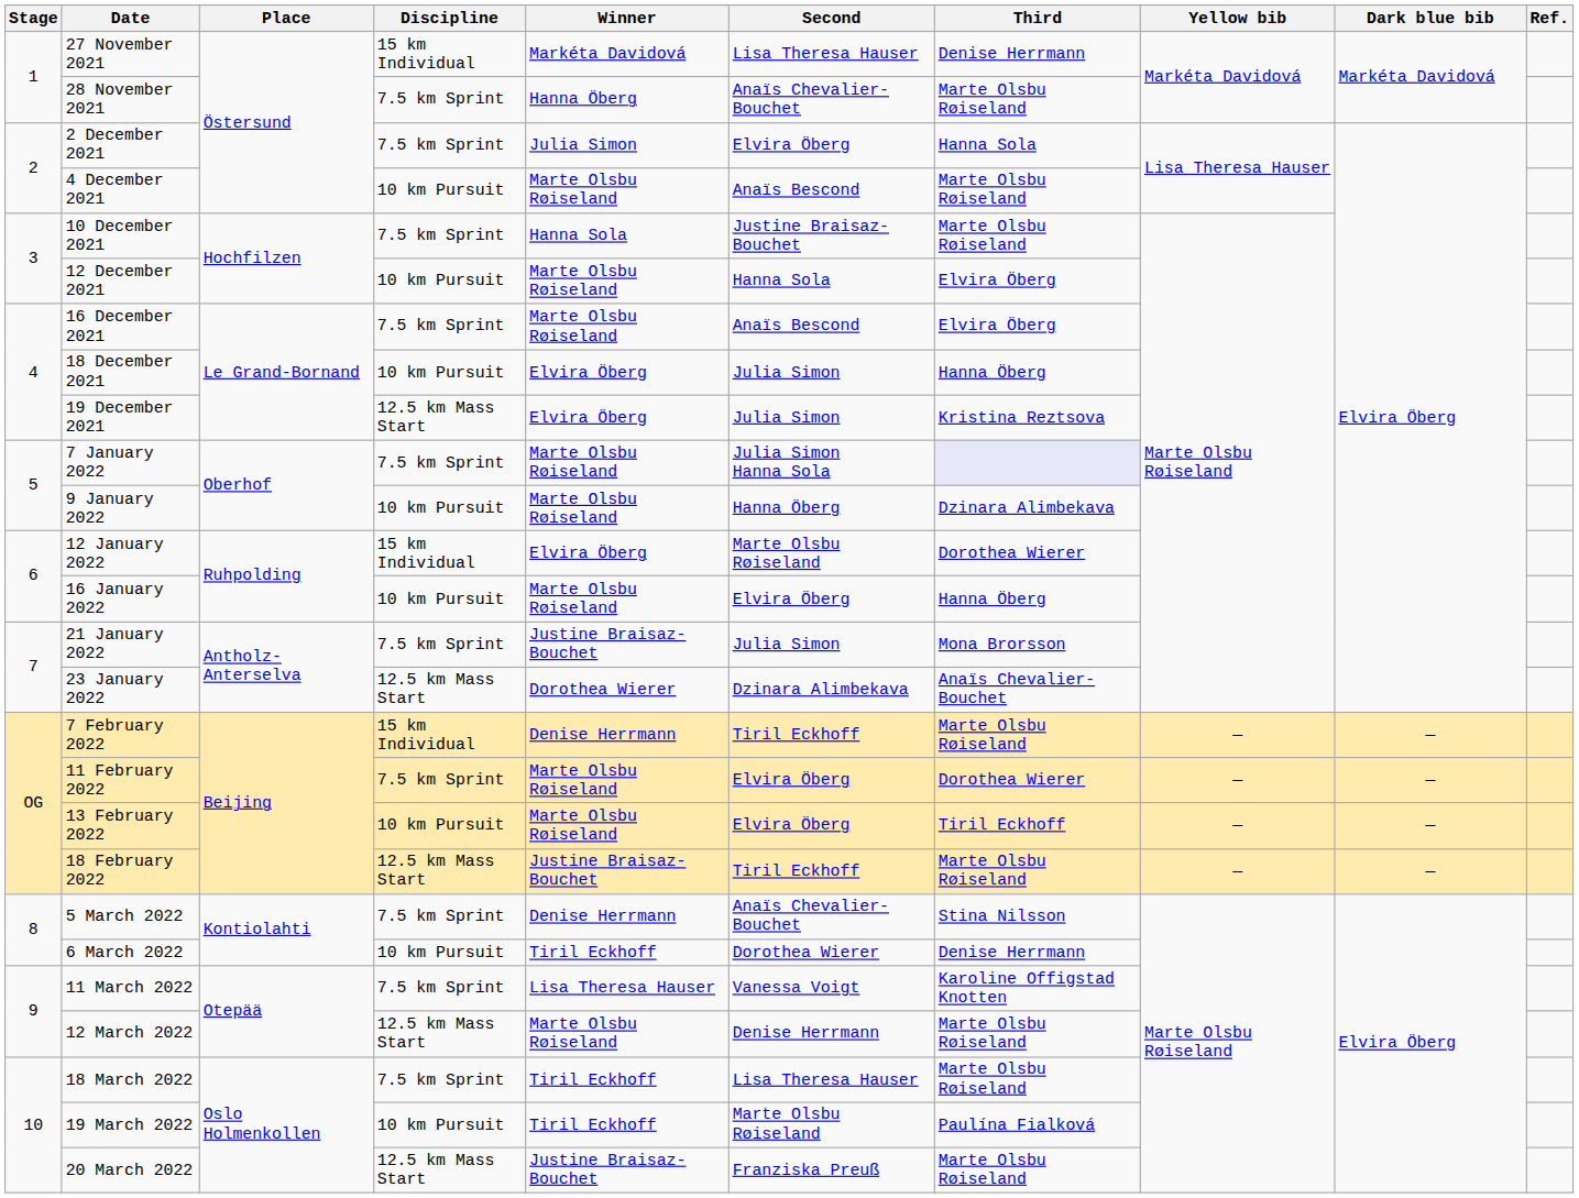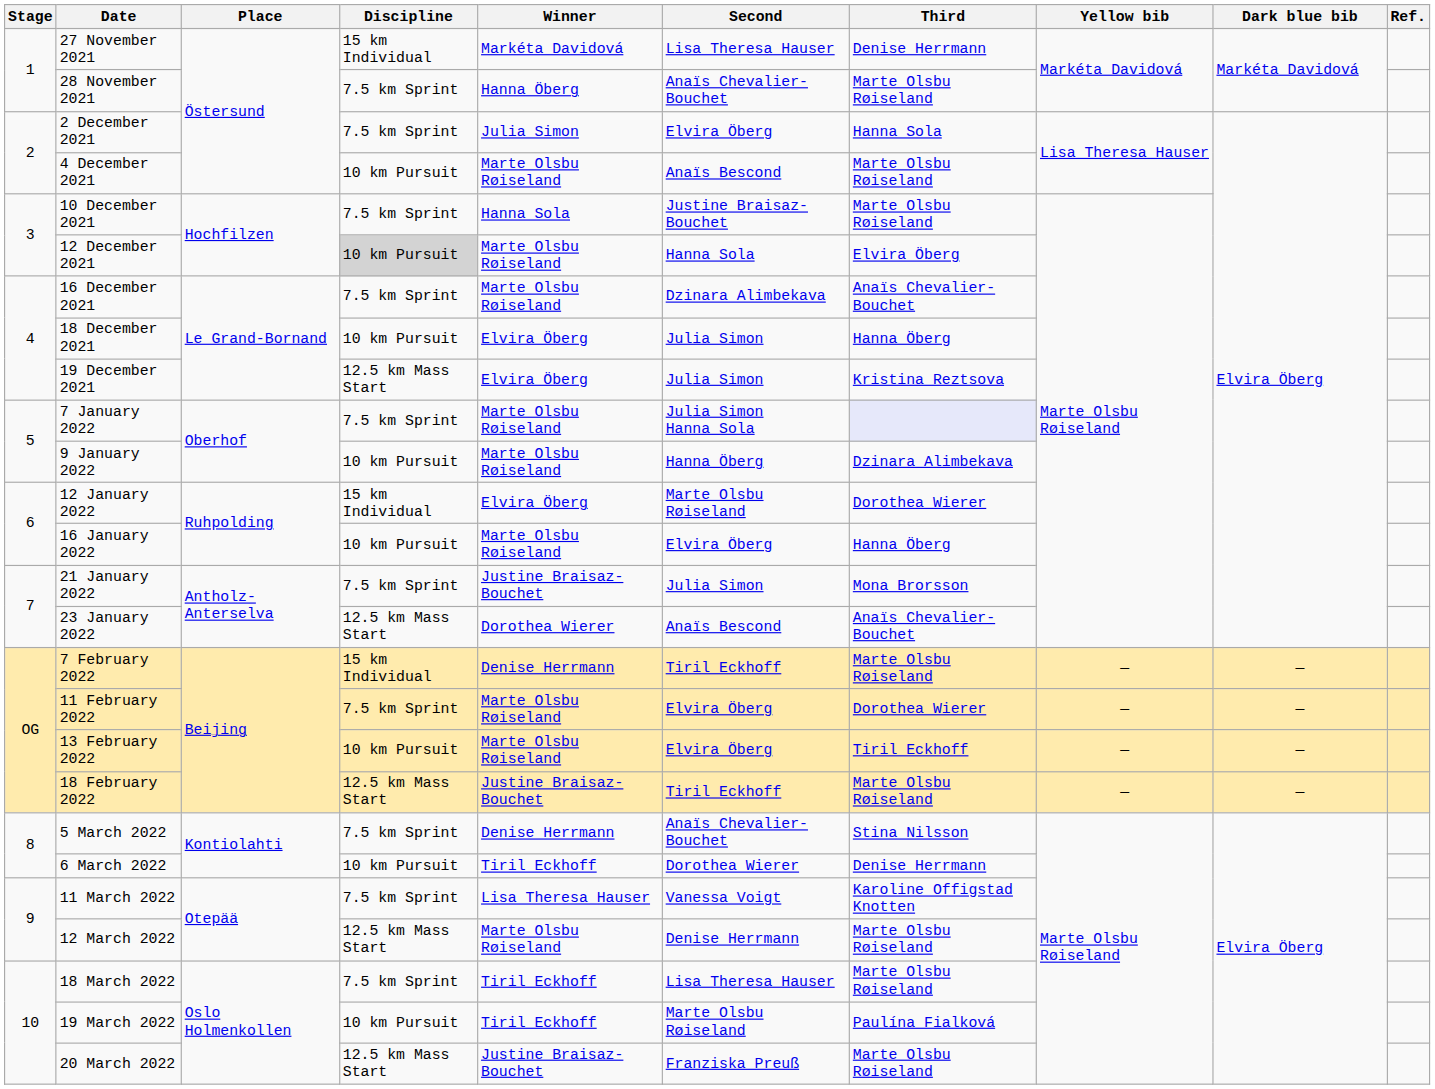12 December 2021 | Discipline: no background -> lightgrey background
16 December 2021 | Second: Anaïs Bescond -> Dzinara Alimbekava
16 December 2021 | Third: Elvira Öberg -> Anaïs Chevalier-Bouchet
23 January 2022 | Second: Dzinara Alimbekava -> Anaïs Bescond
